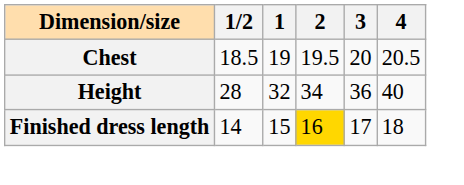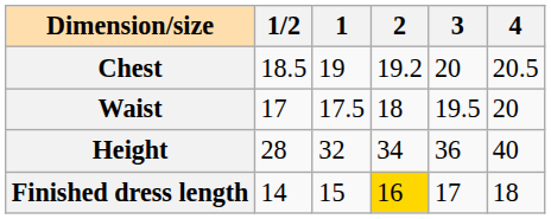Chest | 2: 19.5 -> 19.2
+ row: Waist | 17 | 17.5 | 18 | 19.5 | 20
